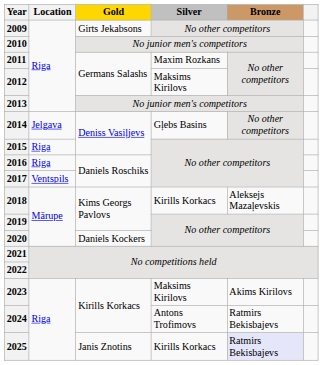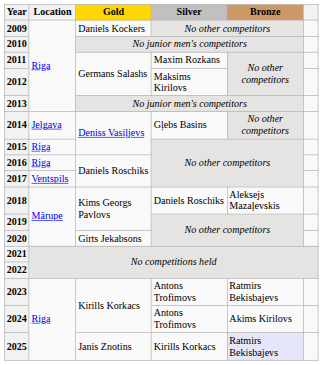2009 | Gold: Girts Jekabsons -> Daniels Kockers
2018 | Silver: Kirills Korkacs -> Daniels Roschiks
2020 | Gold: Daniels Kockers -> Girts Jekabsons
2023 | Silver: Maksims Kirilovs -> Antons Trofimovs
2023 | Bronze: Akims Kirilovs -> Ratmirs Bekisbajevs
2024 | Bronze: Ratmirs Bekisbajevs -> Akims Kirilovs
